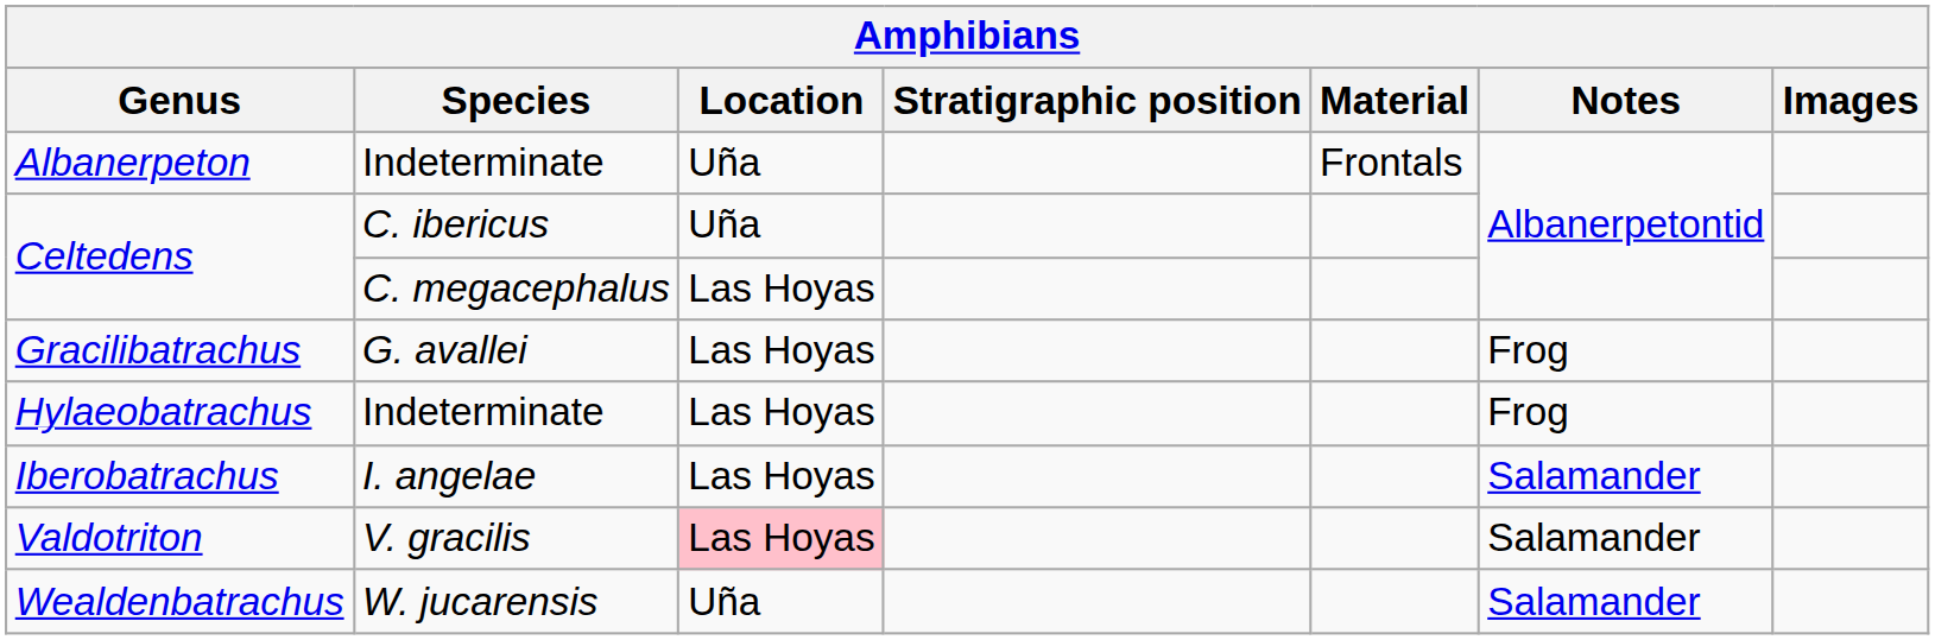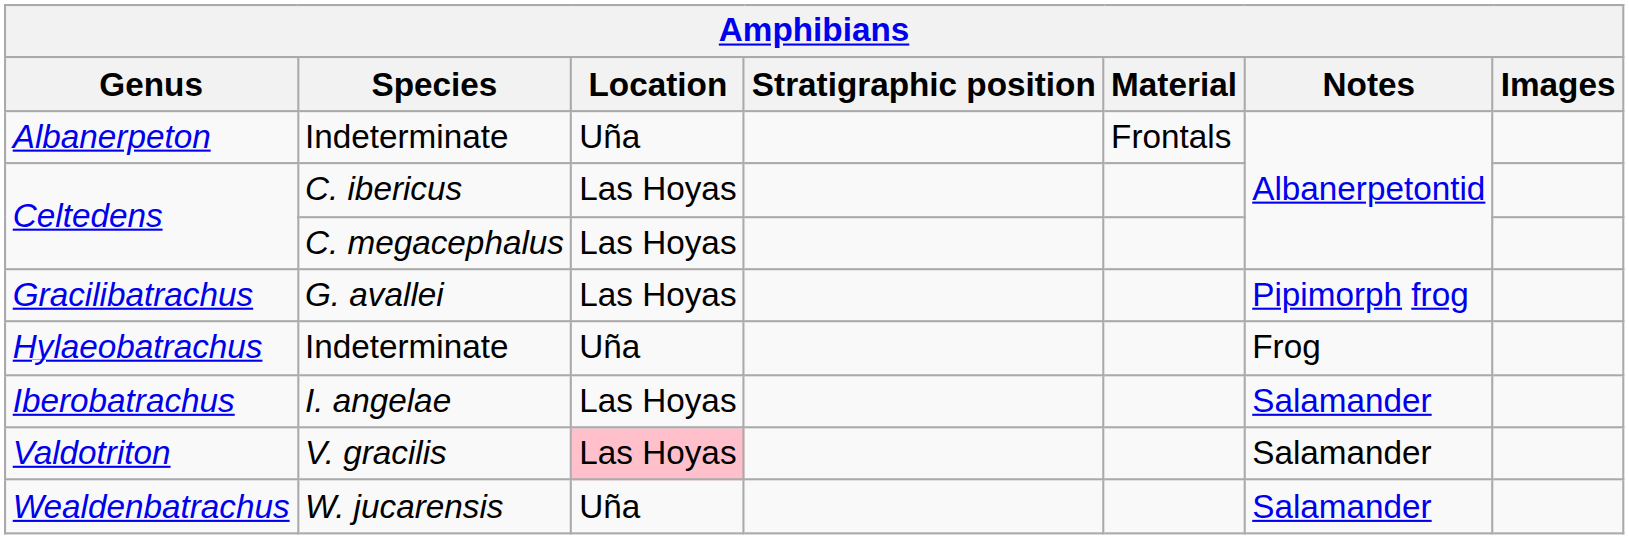Celtedens / C. ibericus | Location: Uña -> Las Hoyas
Gracilibatrachus | Notes: Frog -> Pipimorph frog
Hylaeobatrachus | Location: Las Hoyas -> Uña
